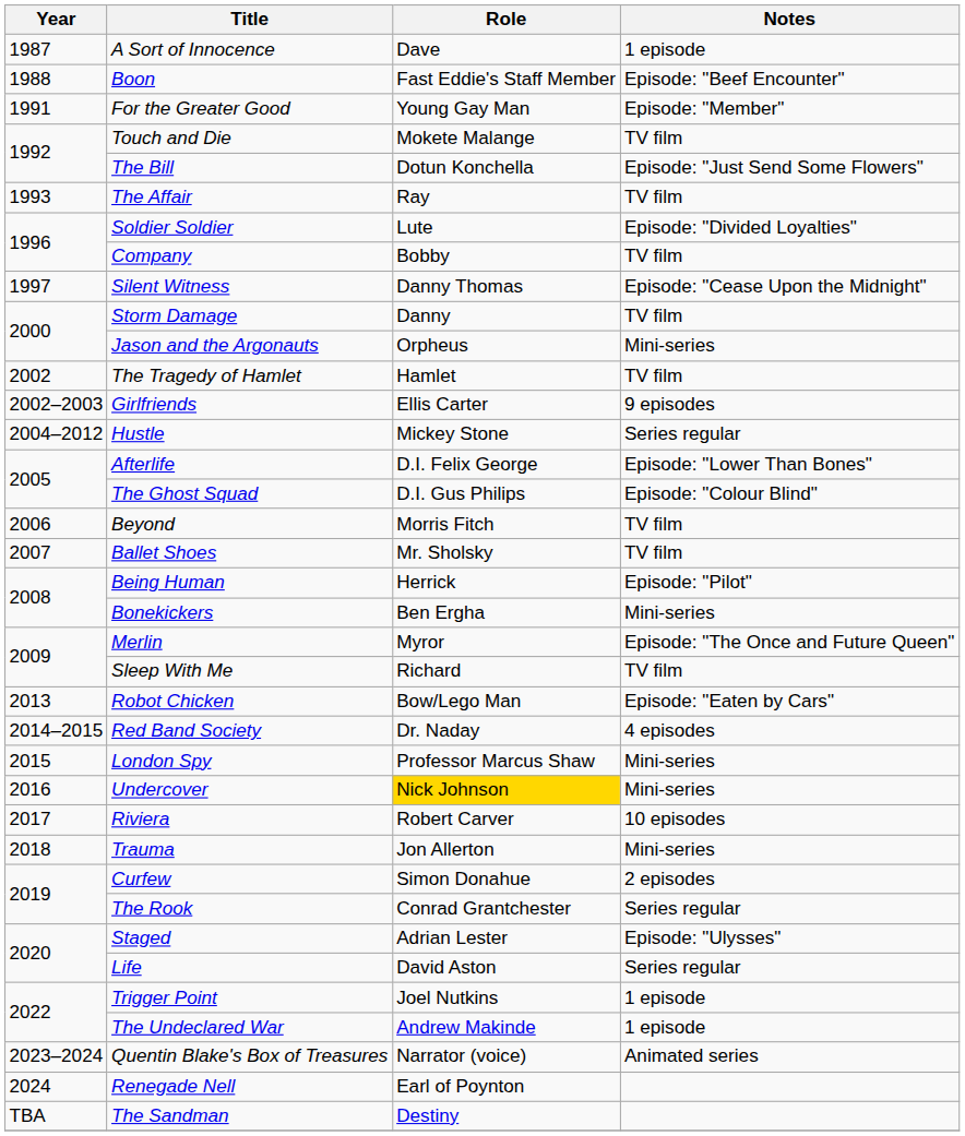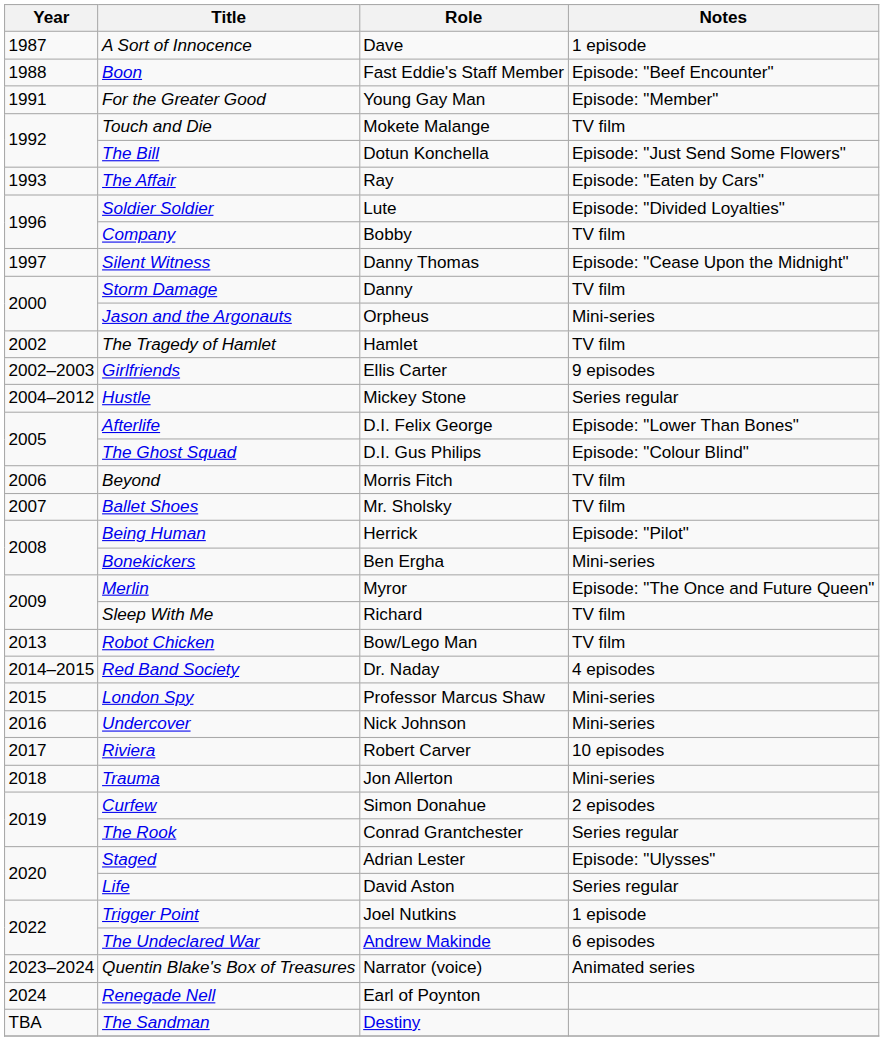The Affair | Notes: TV film -> Episode: "Eaten by Cars"
Robot Chicken | Notes: Episode: "Eaten by Cars" -> TV film
Undercover | Role: gold background -> no background
The Undeclared War | Notes: 1 episode -> 6 episodes
